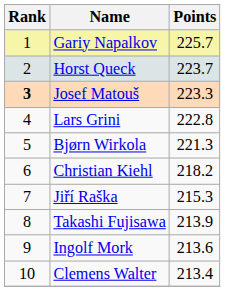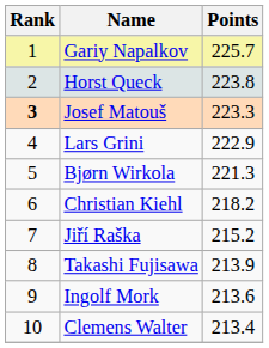Horst Queck | Points: 223.7 -> 223.8
Lars Grini | Points: 222.8 -> 222.9
Jiří Raška | Points: 215.3 -> 215.2
